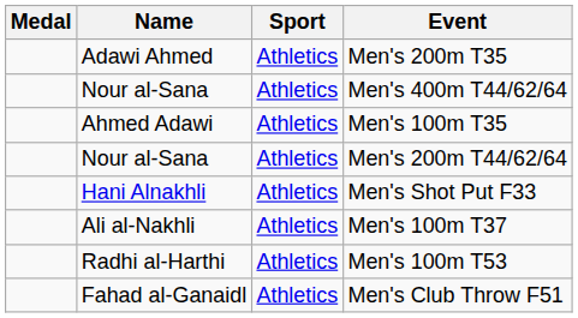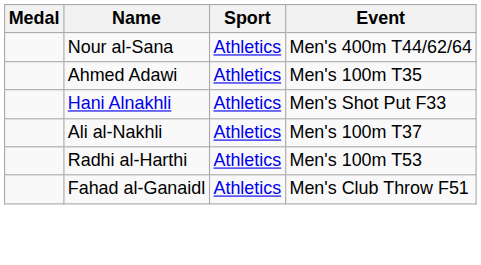- row: Adawi Ahmed | Athletics | Men's 200m T35
- row: Nour al-Sana | Athletics | Men's 200m T44/62/64
